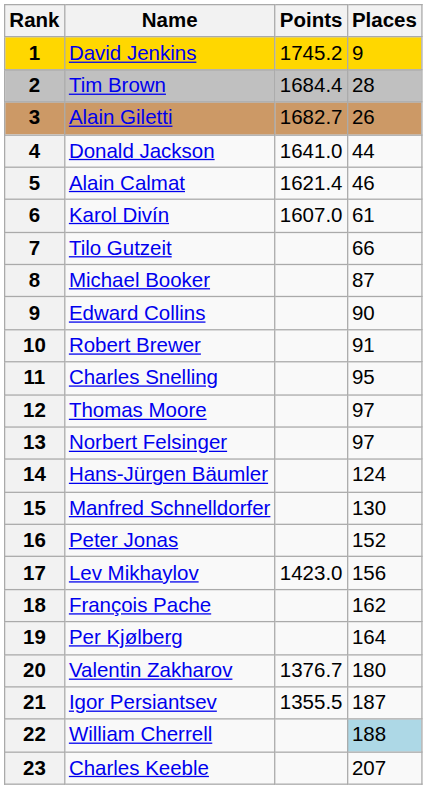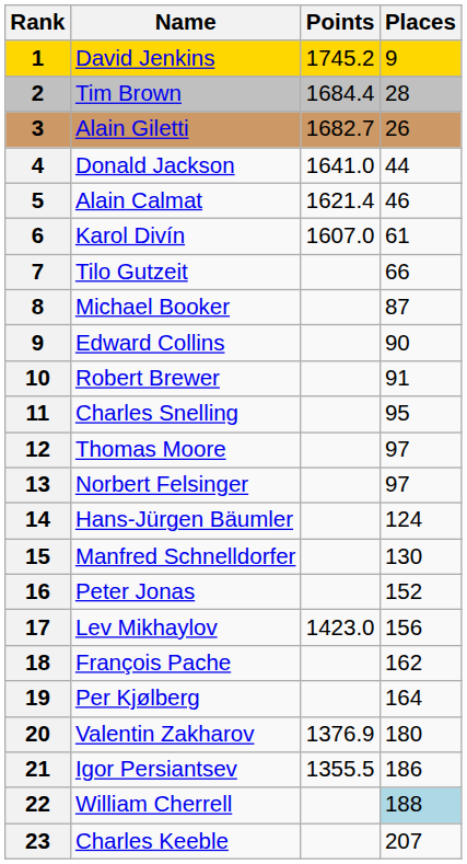Valentin Zakharov | Points: 1376.7 -> 1376.9
Igor Persiantsev | Places: 187 -> 186
